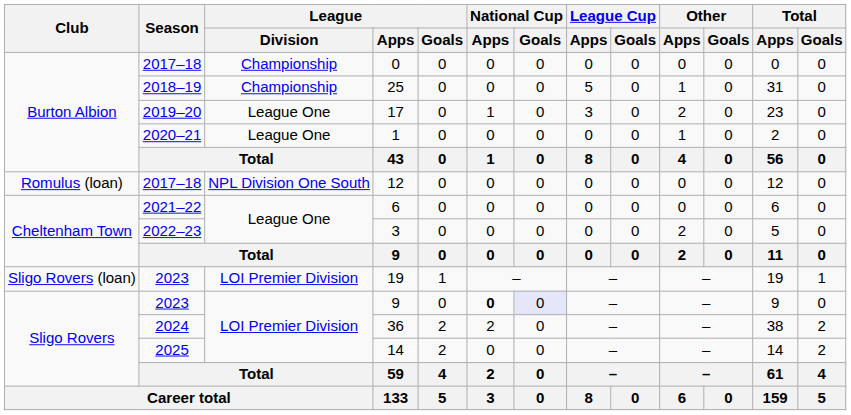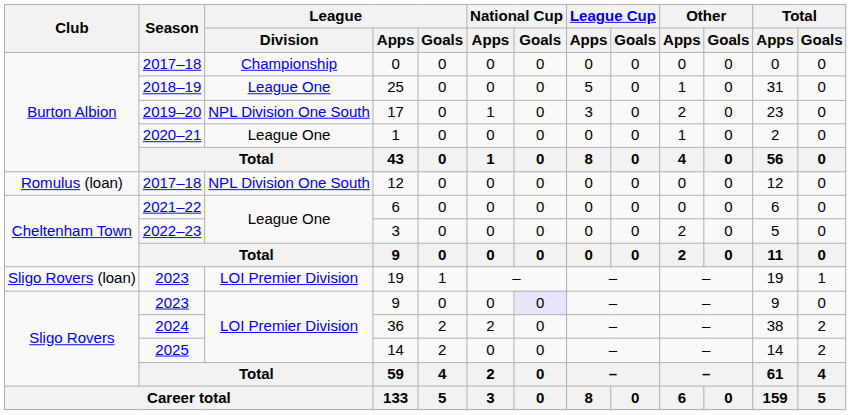25 | League / Division: Championship -> League One
17 | League / Division: League One -> NPL Division One South
2023 / 9 | National Cup / Apps: bold -> normal
